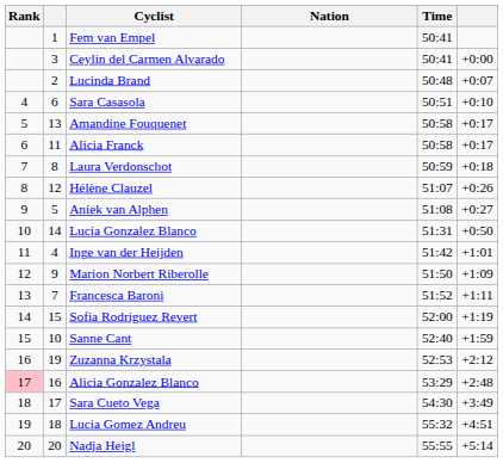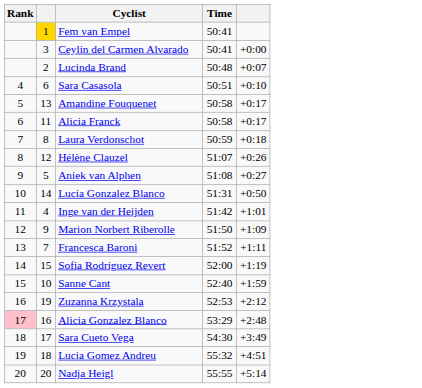- column: Nation
Fem van Empel | column 2: no background -> gold background
